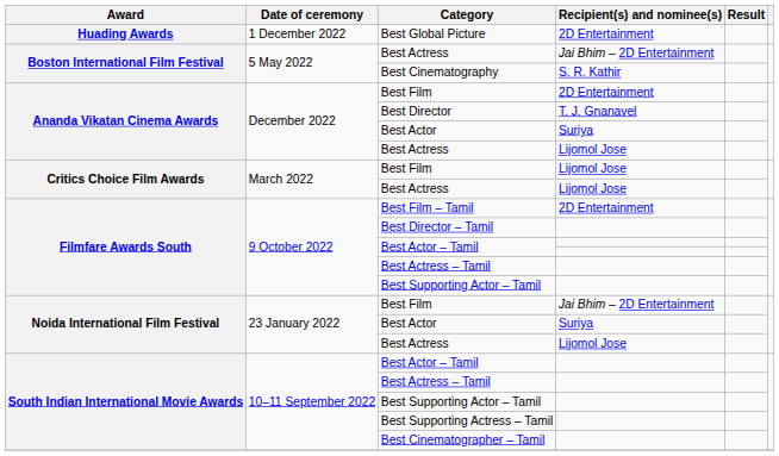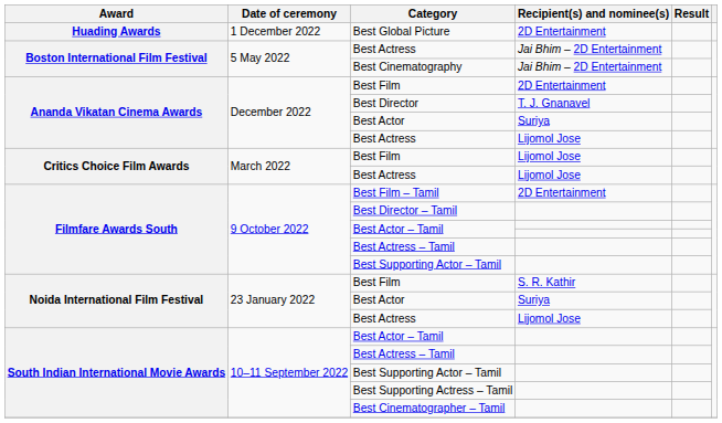Best Cinematography | Recipient(s) and nominee(s): S. R. Kathir -> Jai Bhim – 2D Entertainment
Noida International Film Festival / Best Film | Recipient(s) and nominee(s): Jai Bhim – 2D Entertainment -> S. R. Kathir
